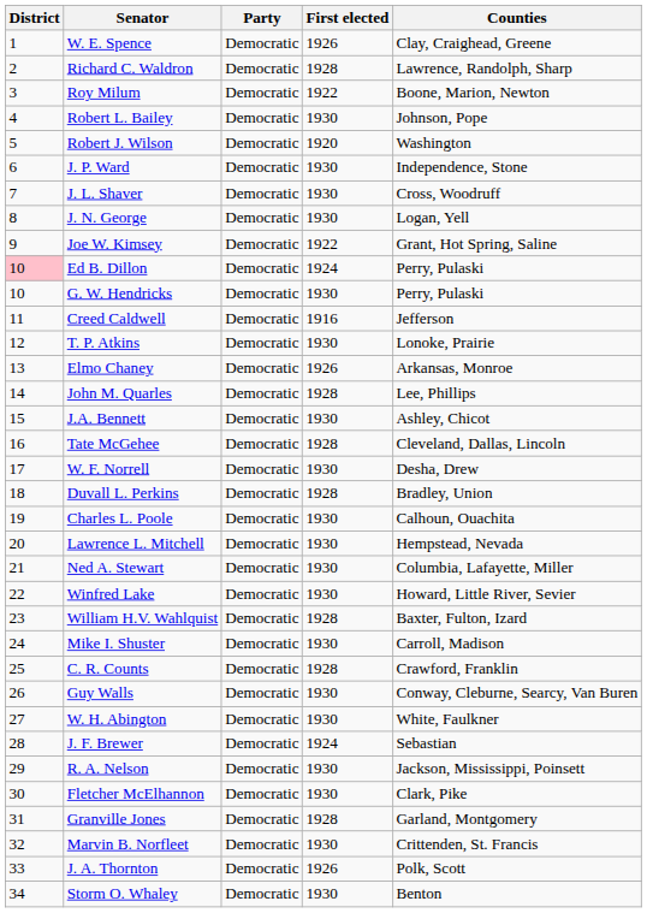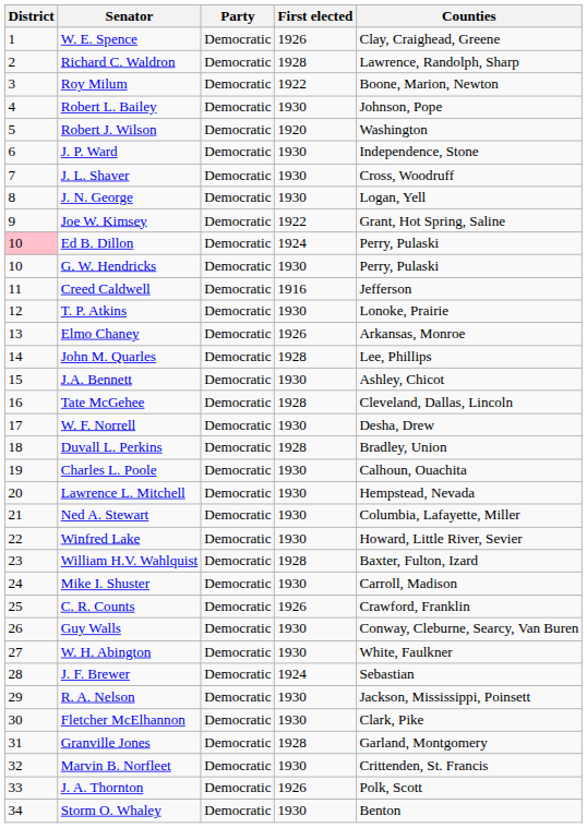C. R. Counts | First elected: 1928 -> 1926
